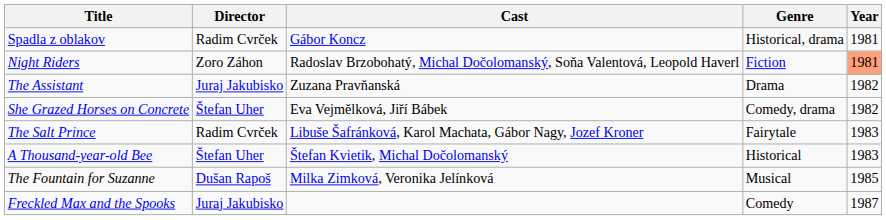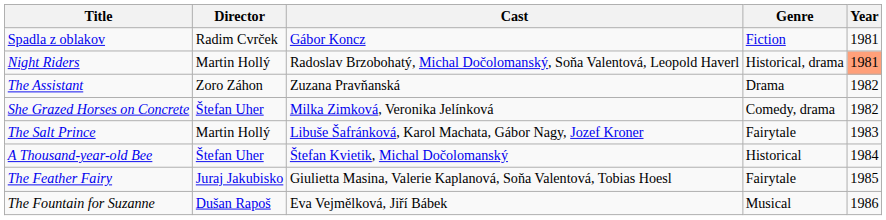Spadla z oblakov | Genre: Historical, drama -> Fiction
Night Riders | Director: Zoro Záhon -> Martin Hollý
Night Riders | Genre: Fiction -> Historical, drama
The Assistant | Director: Juraj Jakubisko -> Zoro Záhon
She Grazed Horses on Concrete | Cast: Eva Vejmělková, Jiří Bábek -> Milka Zimková, Veronika Jelínková
The Salt Prince | Director: Radim Cvrček -> Martin Hollý
A Thousand-year-old Bee | Year: 1983 -> 1984
+ row: The Feather Fairy | Juraj Jakubisko | Giulietta Masina, Valerie Kaplanová, Soňa Valentová, Tobias Hoesl | Fairytale | 1985
The Fountain for Suzanne | Cast: Milka Zimková, Veronika Jelínková -> Eva Vejmělková, Jiří Bábek
The Fountain for Suzanne | Year: 1985 -> 1986
- row: Freckled Max and the Spooks | Juraj Jakubisko | Comedy | 1987
